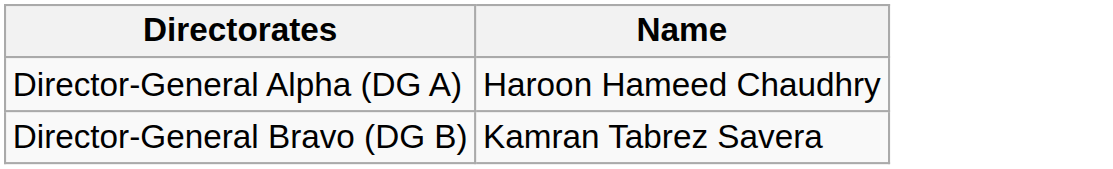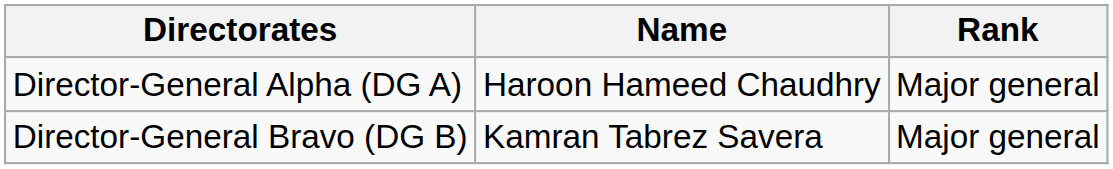+ column: Rank | Major general | Major general
